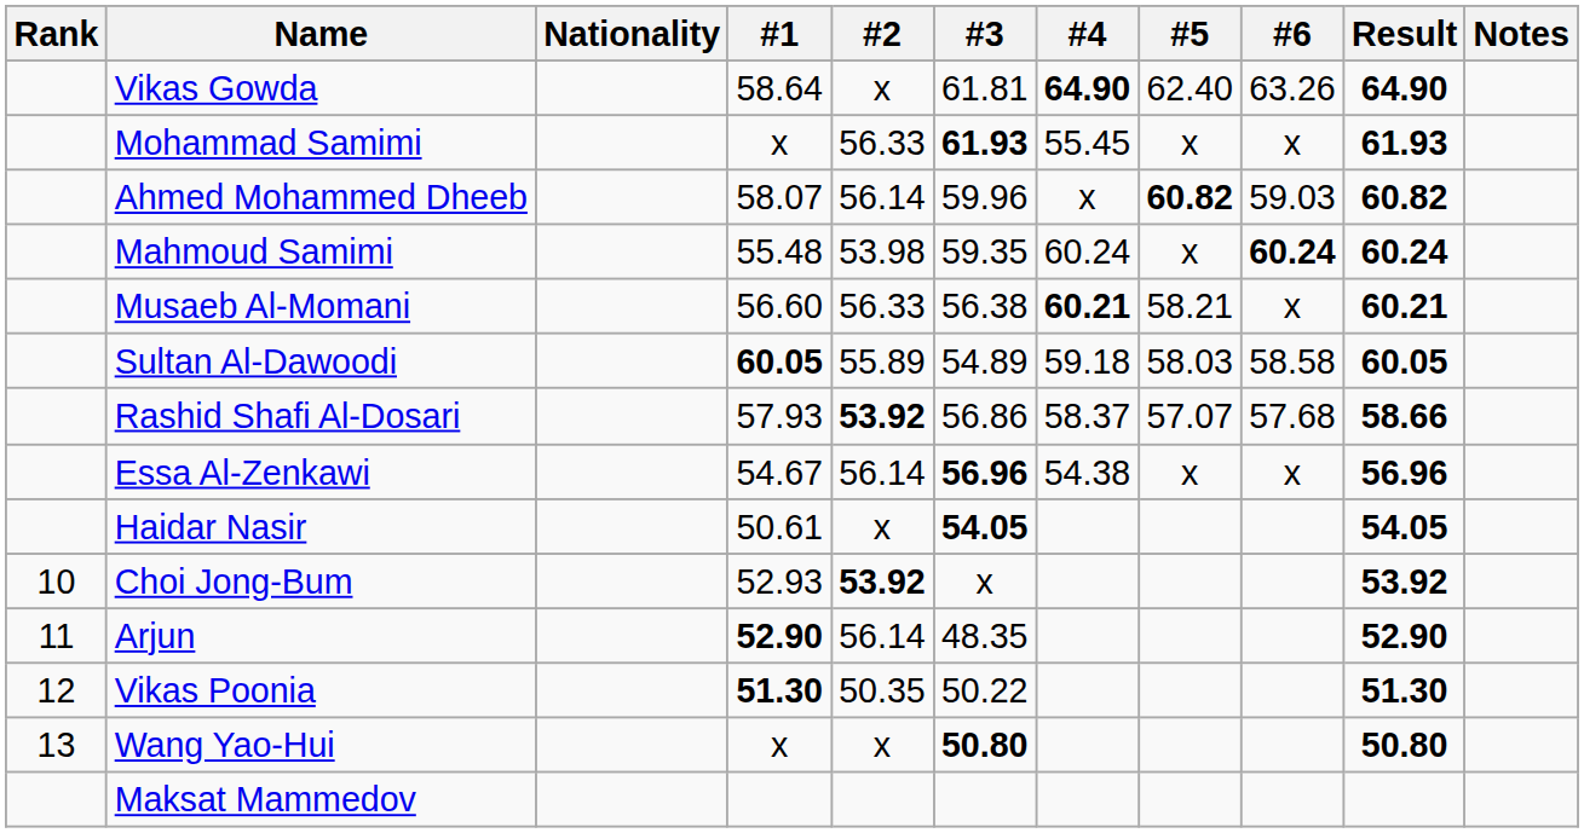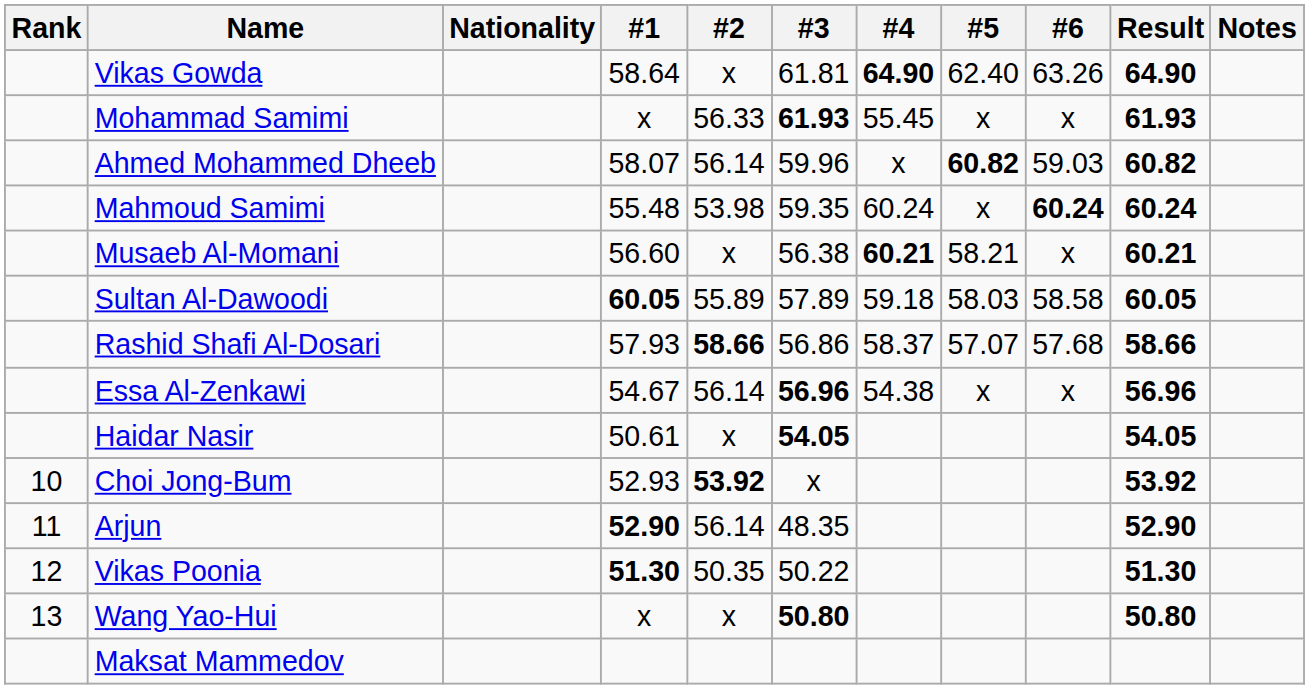Musaeb Al-Momani | #2: 56.33 -> x
Sultan Al-Dawoodi | #3: 54.89 -> 57.89
Rashid Shafi Al-Dosari | #2: 53.92 -> 58.66
